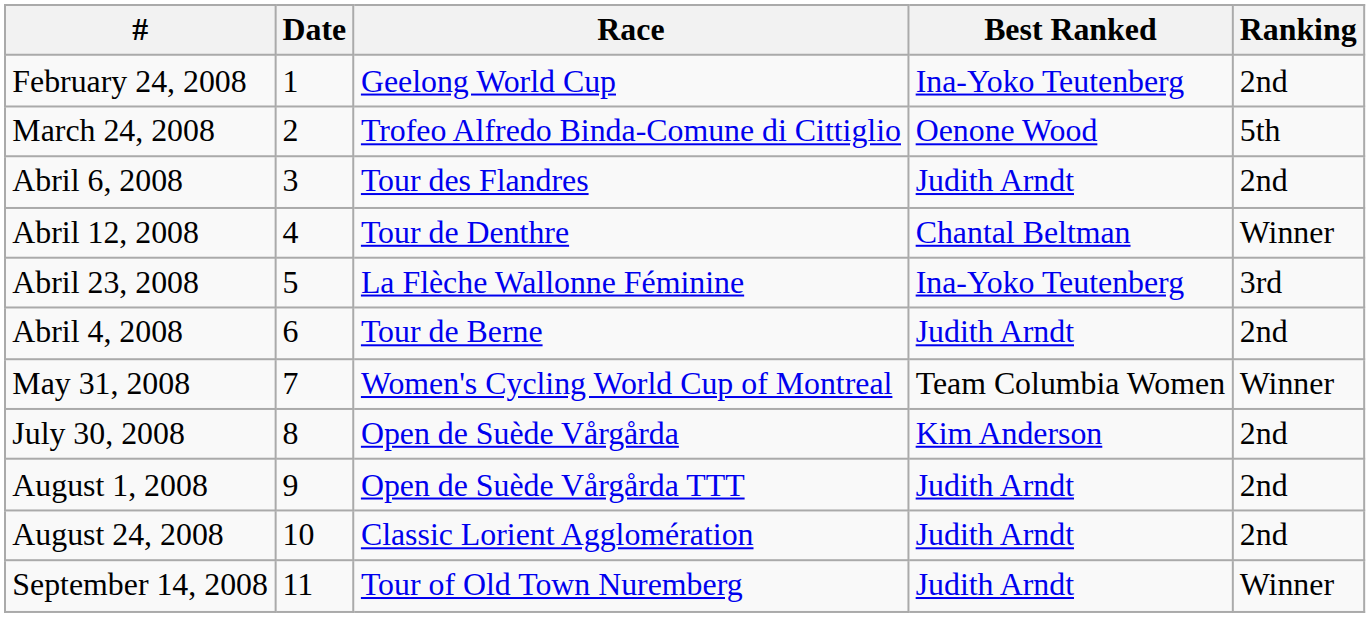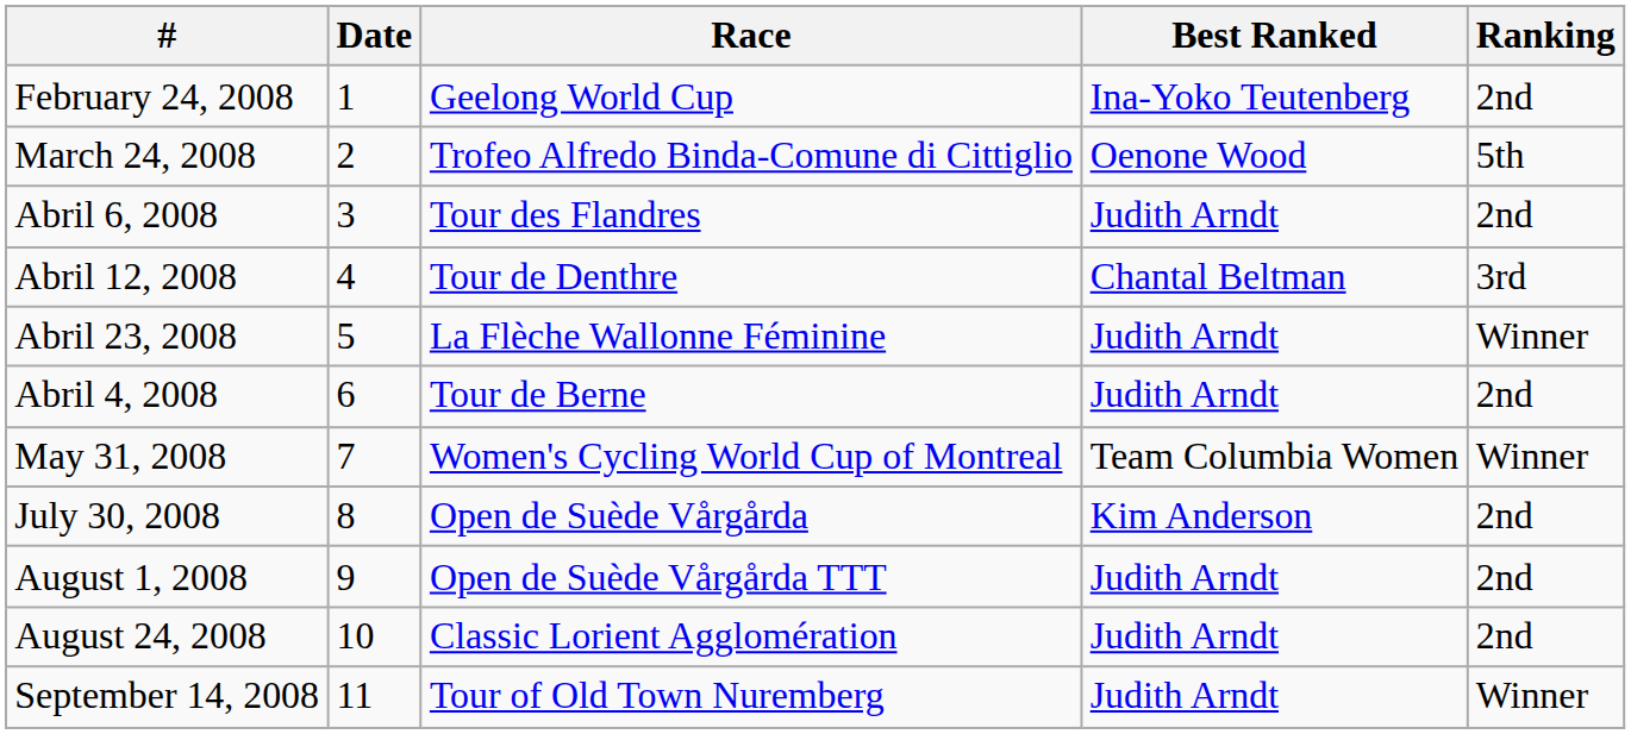Abril 12, 2008 | Ranking: Winner -> 3rd
Abril 23, 2008 | Best Ranked: Ina-Yoko Teutenberg -> Judith Arndt
Abril 23, 2008 | Ranking: 3rd -> Winner
